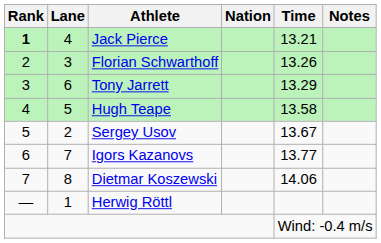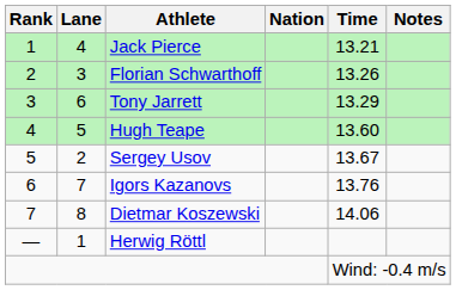Jack Pierce | Rank: bold -> normal
Hugh Teape | Time: 13.58 -> 13.60
Igors Kazanovs | Time: 13.77 -> 13.76
